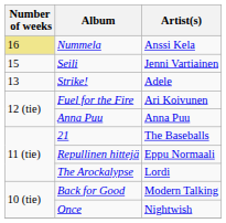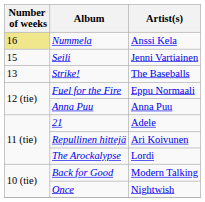Strike! | Artist(s): Adele -> The Baseballs
Fuel for the Fire | Artist(s): Ari Koivunen -> Eppu Normaali
21 | Artist(s): The Baseballs -> Adele
Repullinen hittejä | Artist(s): Eppu Normaali -> Ari Koivunen
